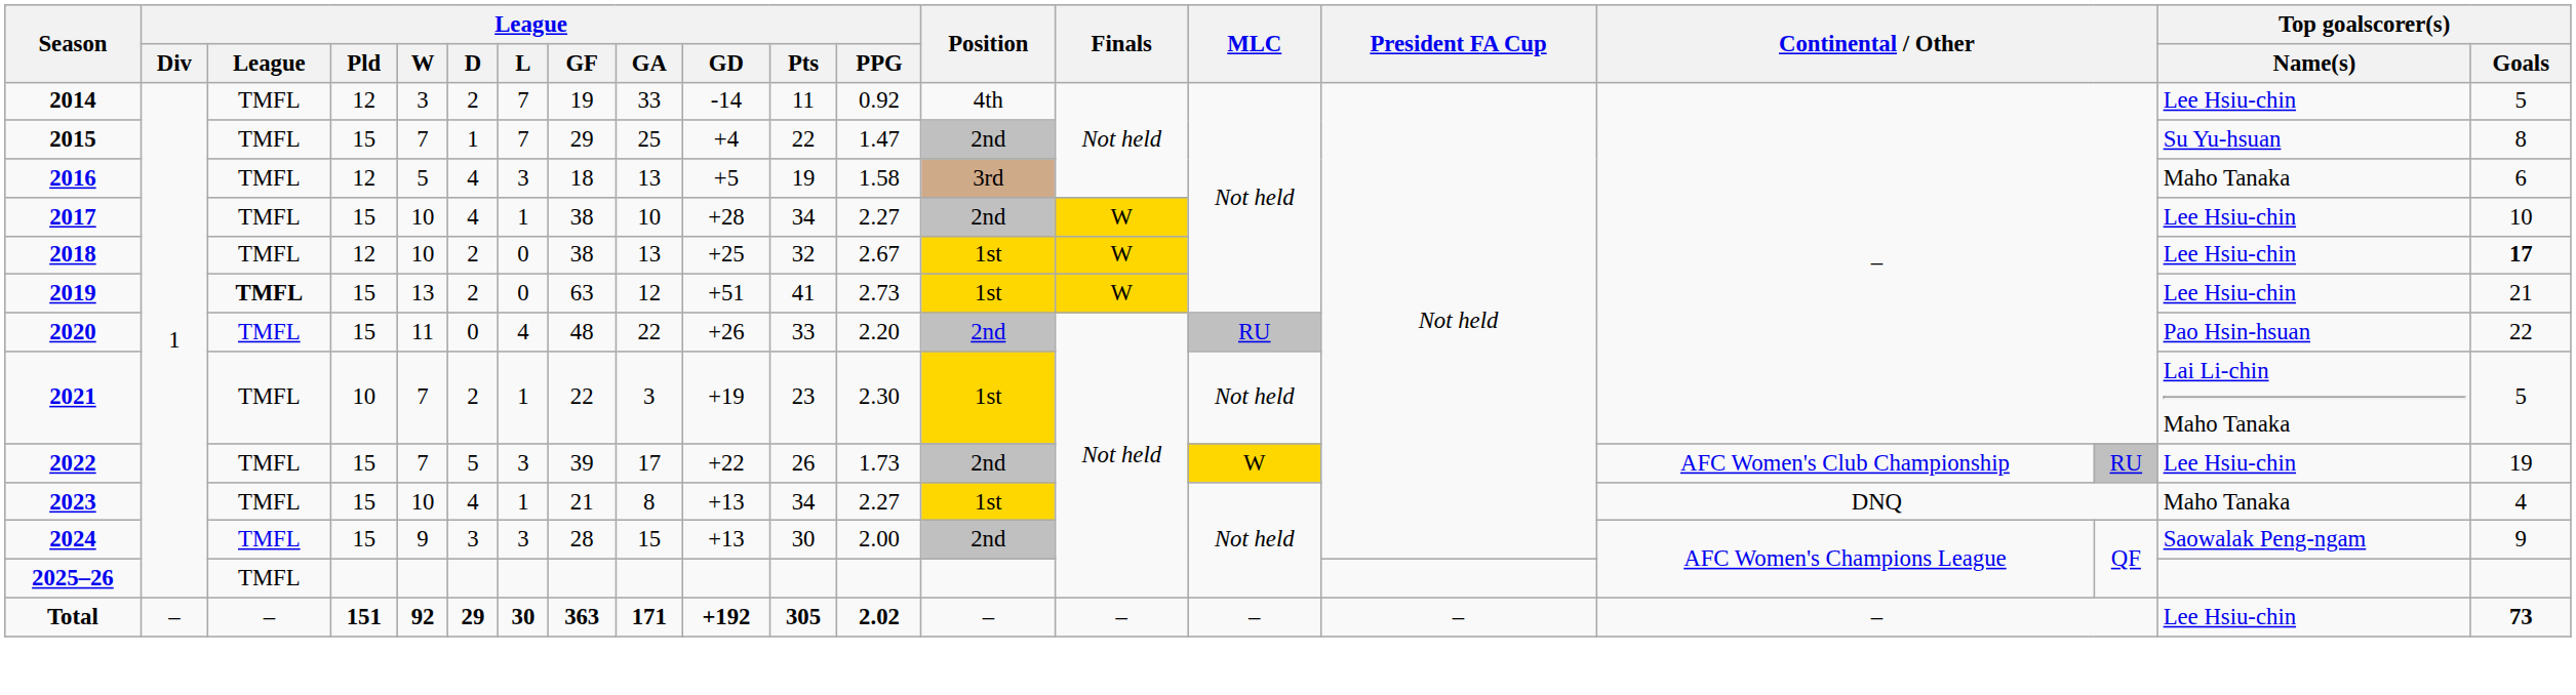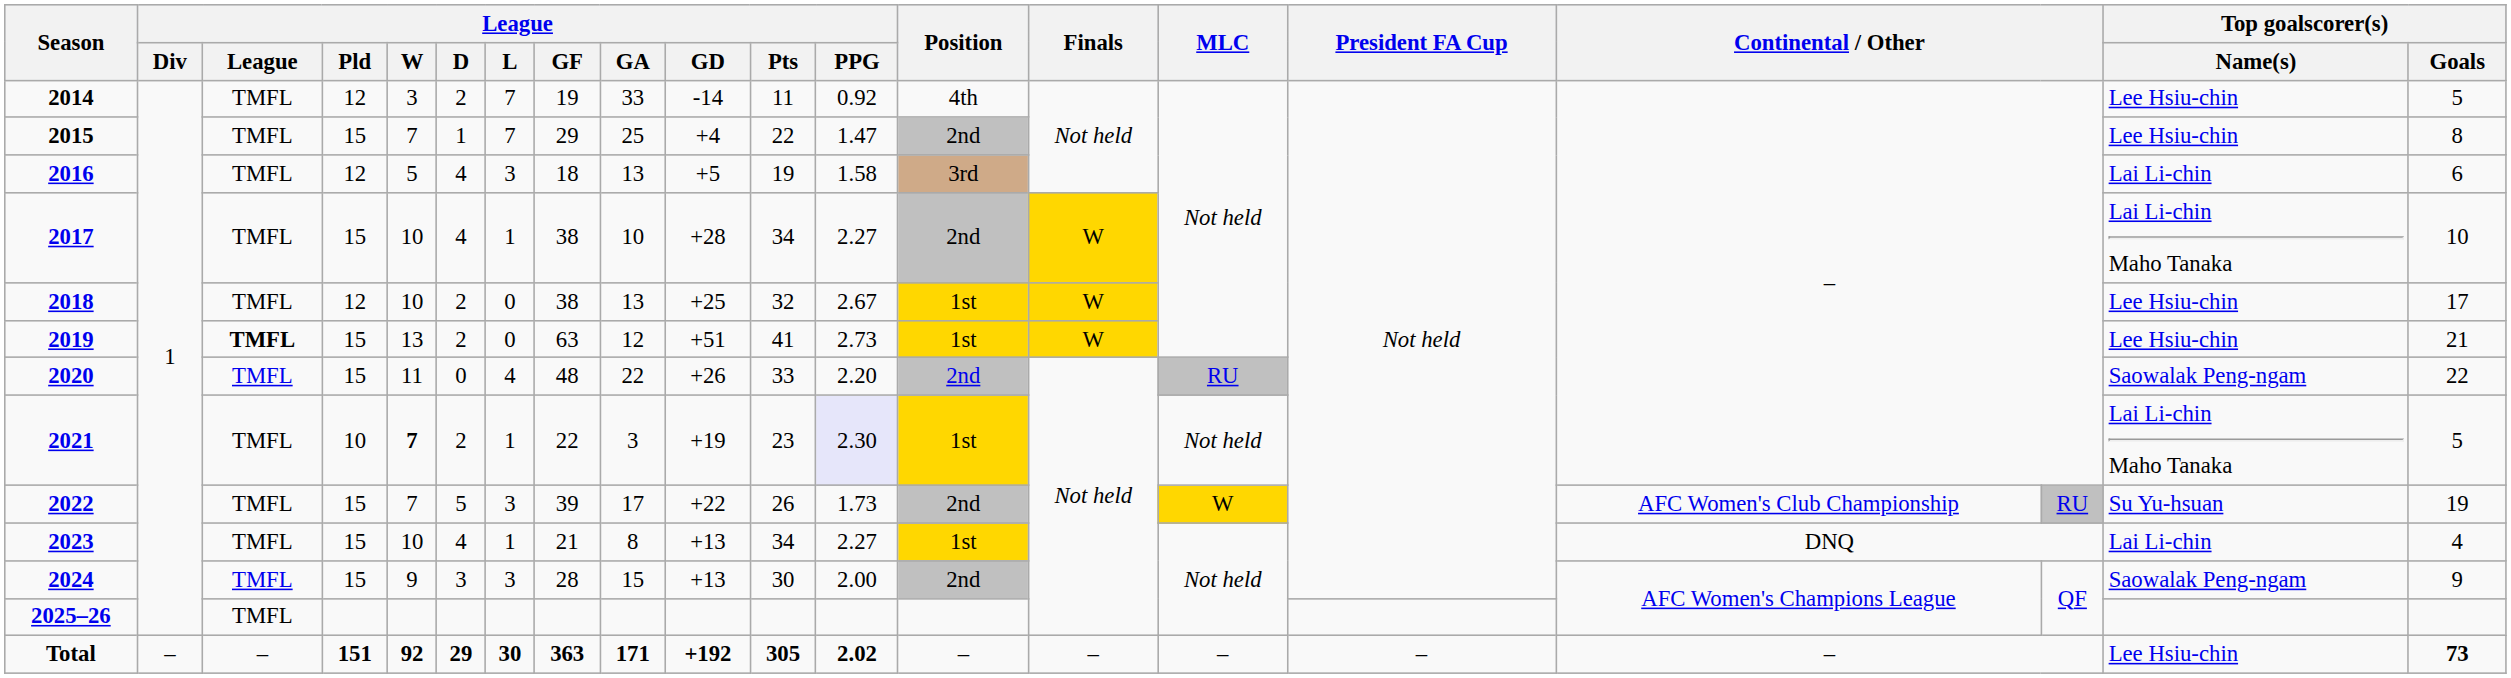2015 | Top goalscorer(s) / Name(s): Su Yu-hsuan -> Lee Hsiu-chin
2016 | Top goalscorer(s) / Name(s): Maho Tanaka -> Lai Li-chin
2017 | Top goalscorer(s) / Name(s): Lee Hsiu-chin -> Lai Li-chin Maho Tanaka
2018 | Top goalscorer(s) / Goals: bold -> normal
2020 | Top goalscorer(s) / Name(s): Pao Hsin-hsuan -> Saowalak Peng-ngam
2021 | League / W: normal -> bold
2021 | League / PPG: no background -> lavender background
2022 | Top goalscorer(s) / Name(s): Lee Hsiu-chin -> Su Yu-hsuan
2023 | Top goalscorer(s) / Name(s): Maho Tanaka -> Lai Li-chin
